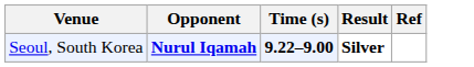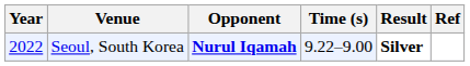+ column: Year | 2022
Seoul, South Korea | Time (s): bold -> normal
